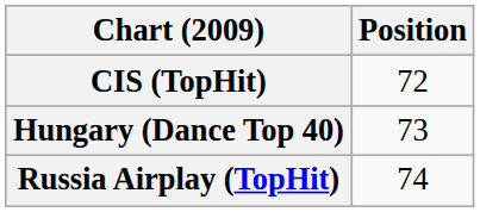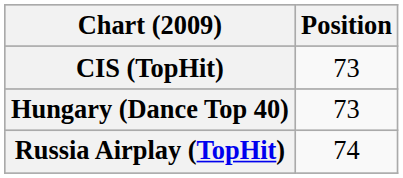CIS (TopHit) | Position: 72 -> 73
